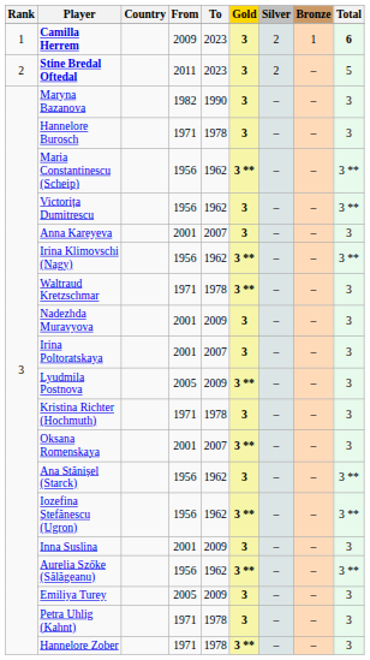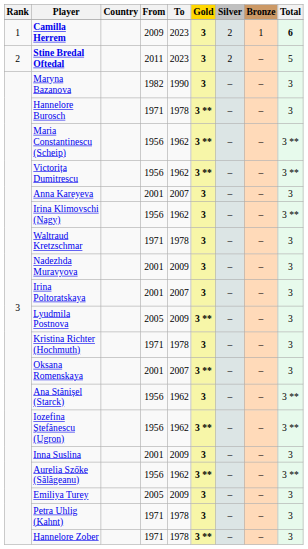Hannelore Burosch | Gold: 3 -> 3 **
Victorița Dumitrescu | Gold: 3 -> 3 **
Irina Klimovschi (Nagy) | Gold: 3 ** -> 3
Waltraud Kretzschmar | Gold: 3 ** -> 3
